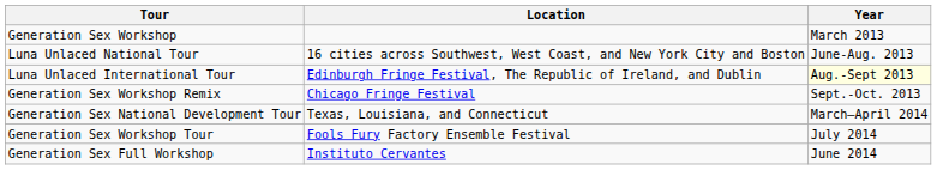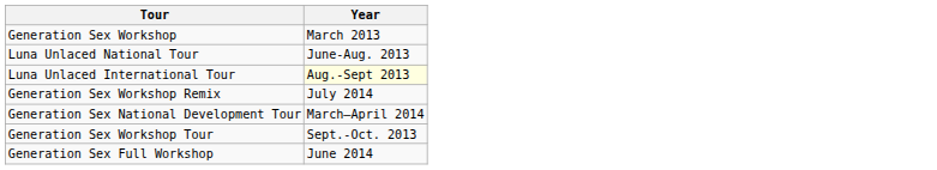- column: Location | 16 cities across Southwest, West Coast, and New York City and Boston | Edinburgh Fringe Festival, The Republic of Ireland, and Dublin | Chicago Fringe Festival | Texas, Louisiana, and Connecticut | Fools Fury Factory Ensemble Festival | Instituto Cervantes
Generation Sex Workshop Remix | Year: Sept.-Oct. 2013 -> July 2014
Generation Sex Workshop Tour | Year: July 2014 -> Sept.-Oct. 2013
